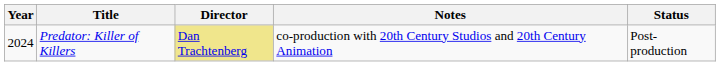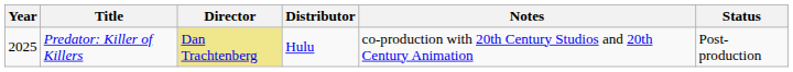+ column: Distributor | Hulu
Predator: Killer of Killers | Year: 2024 -> 2025
